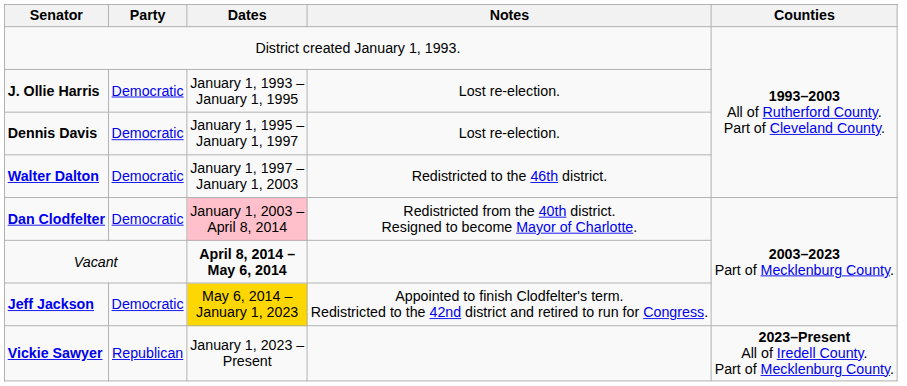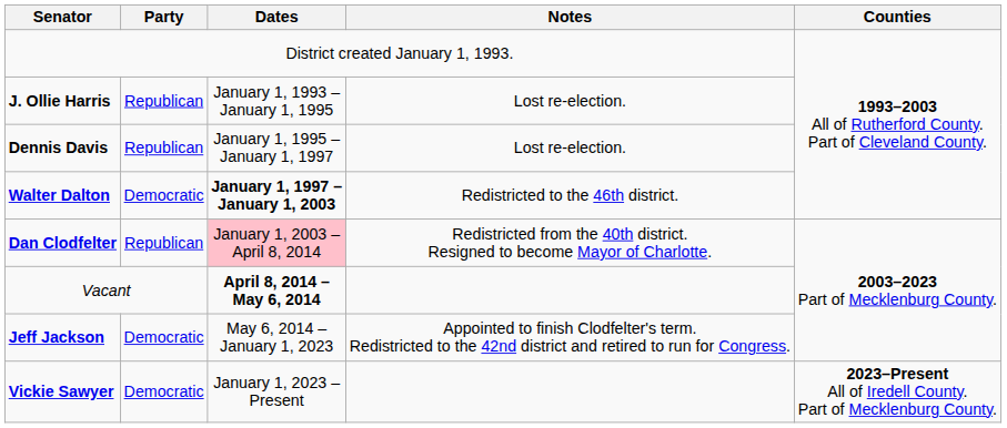J. Ollie Harris | Party: Democratic -> Republican
Dennis Davis | Party: Democratic -> Republican
Walter Dalton | Dates: normal -> bold
Dan Clodfelter | Party: Democratic -> Republican
Jeff Jackson | Dates: gold background -> no background
Vickie Sawyer | Party: Republican -> Democratic
